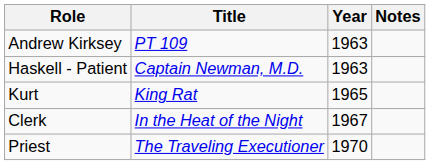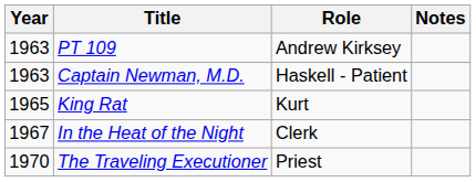columns swapped: Year <-> Role
